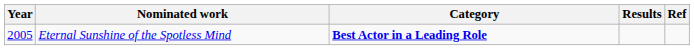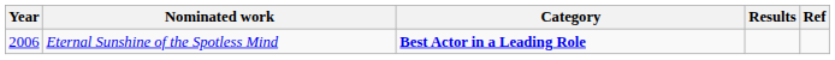Eternal Sunshine of the Spotless Mind | Year: 2005 -> 2006
